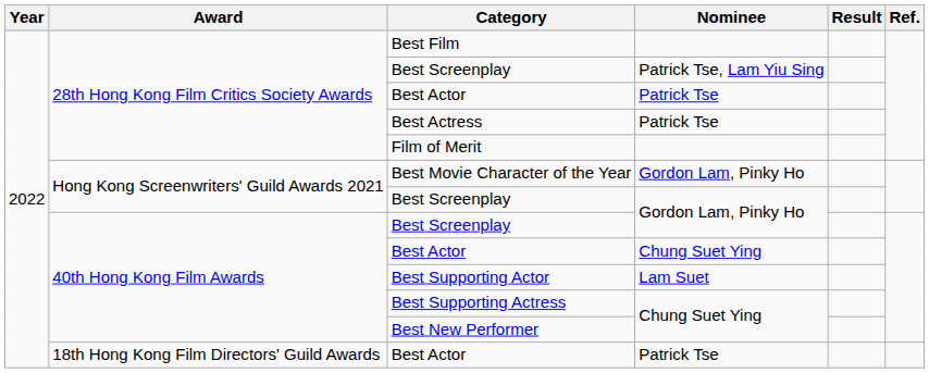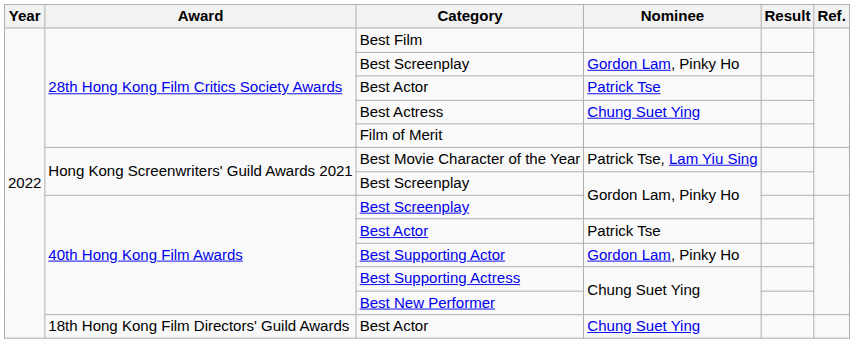28th Hong Kong Film Critics Society Awards / Best Screenplay | Nominee: Patrick Tse, Lam Yiu Sing -> Gordon Lam, Pinky Ho
Best Actress | Nominee: Patrick Tse -> Chung Suet Ying
Best Movie Character of the Year | Nominee: Gordon Lam, Pinky Ho -> Patrick Tse, Lam Yiu Sing
40th Hong Kong Film Awards / Best Actor | Nominee: Chung Suet Ying -> Patrick Tse
Best Supporting Actor | Nominee: Lam Suet -> Gordon Lam, Pinky Ho
18th Hong Kong Film Directors' Guild Awards / Best Actor | Nominee: Patrick Tse -> Chung Suet Ying
